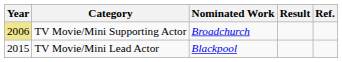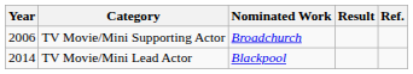TV Movie/Mini Supporting Actor | Year: khaki background -> no background
TV Movie/Mini Lead Actor | Year: 2015 -> 2014
